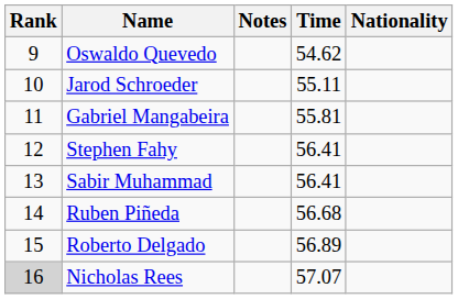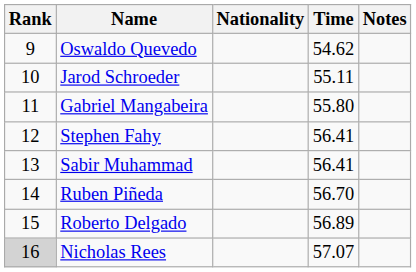columns swapped: Nationality <-> Notes
Gabriel Mangabeira | Time: 55.81 -> 55.80
Ruben Piñeda | Time: 56.68 -> 56.70
